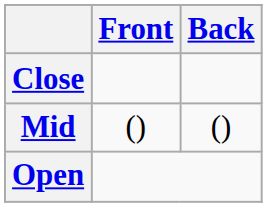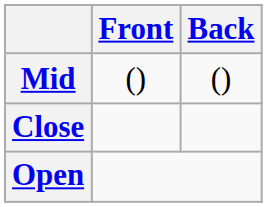rows swapped: Close <-> Mid
